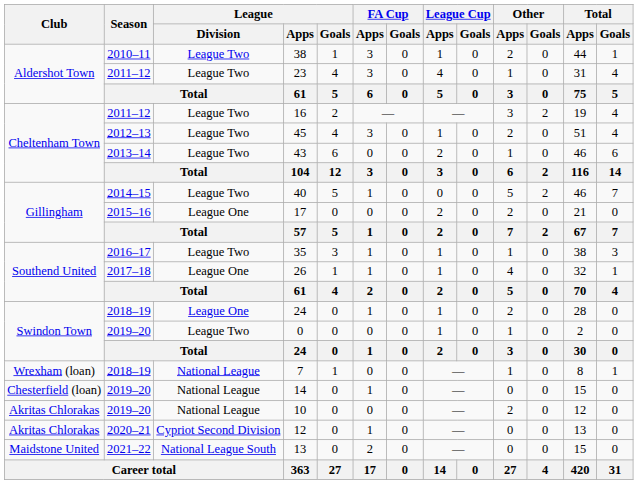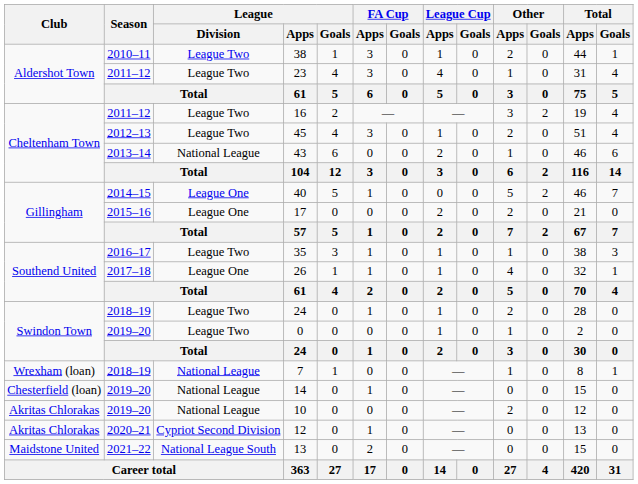43 | League / Division: League Two -> National League
40 | League / Division: League Two -> League One
2018–19 / 24 | League / Division: League One -> League Two
